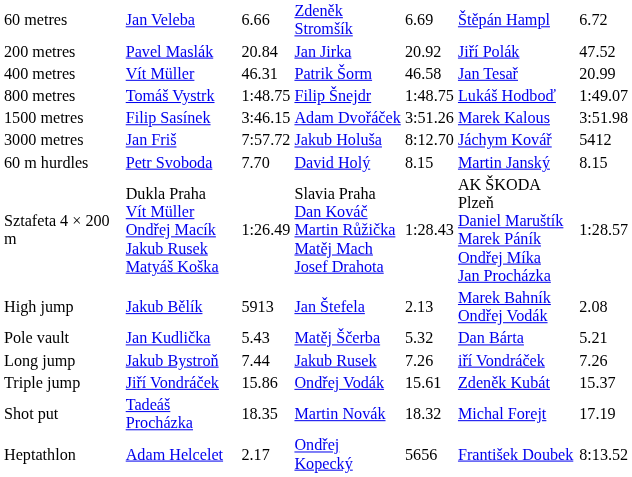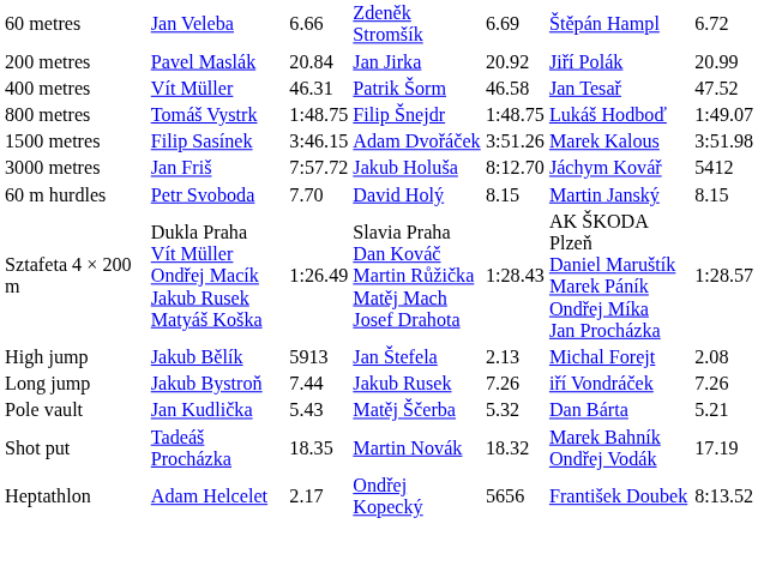200 metres | column 7: 47.52 -> 20.99
400 metres | column 7: 20.99 -> 47.52
High jump | column 6: Marek Bahník Ondřej Vodák -> Michal Forejt
rows swapped: Pole vault <-> Long jump
- row: Triple jump | Jiří Vondráček | 15.86 | Ondřej Vodák | 15.61 | Zdeněk Kubát | 15.37
Shot put | column 6: Michal Forejt -> Marek Bahník Ondřej Vodák
